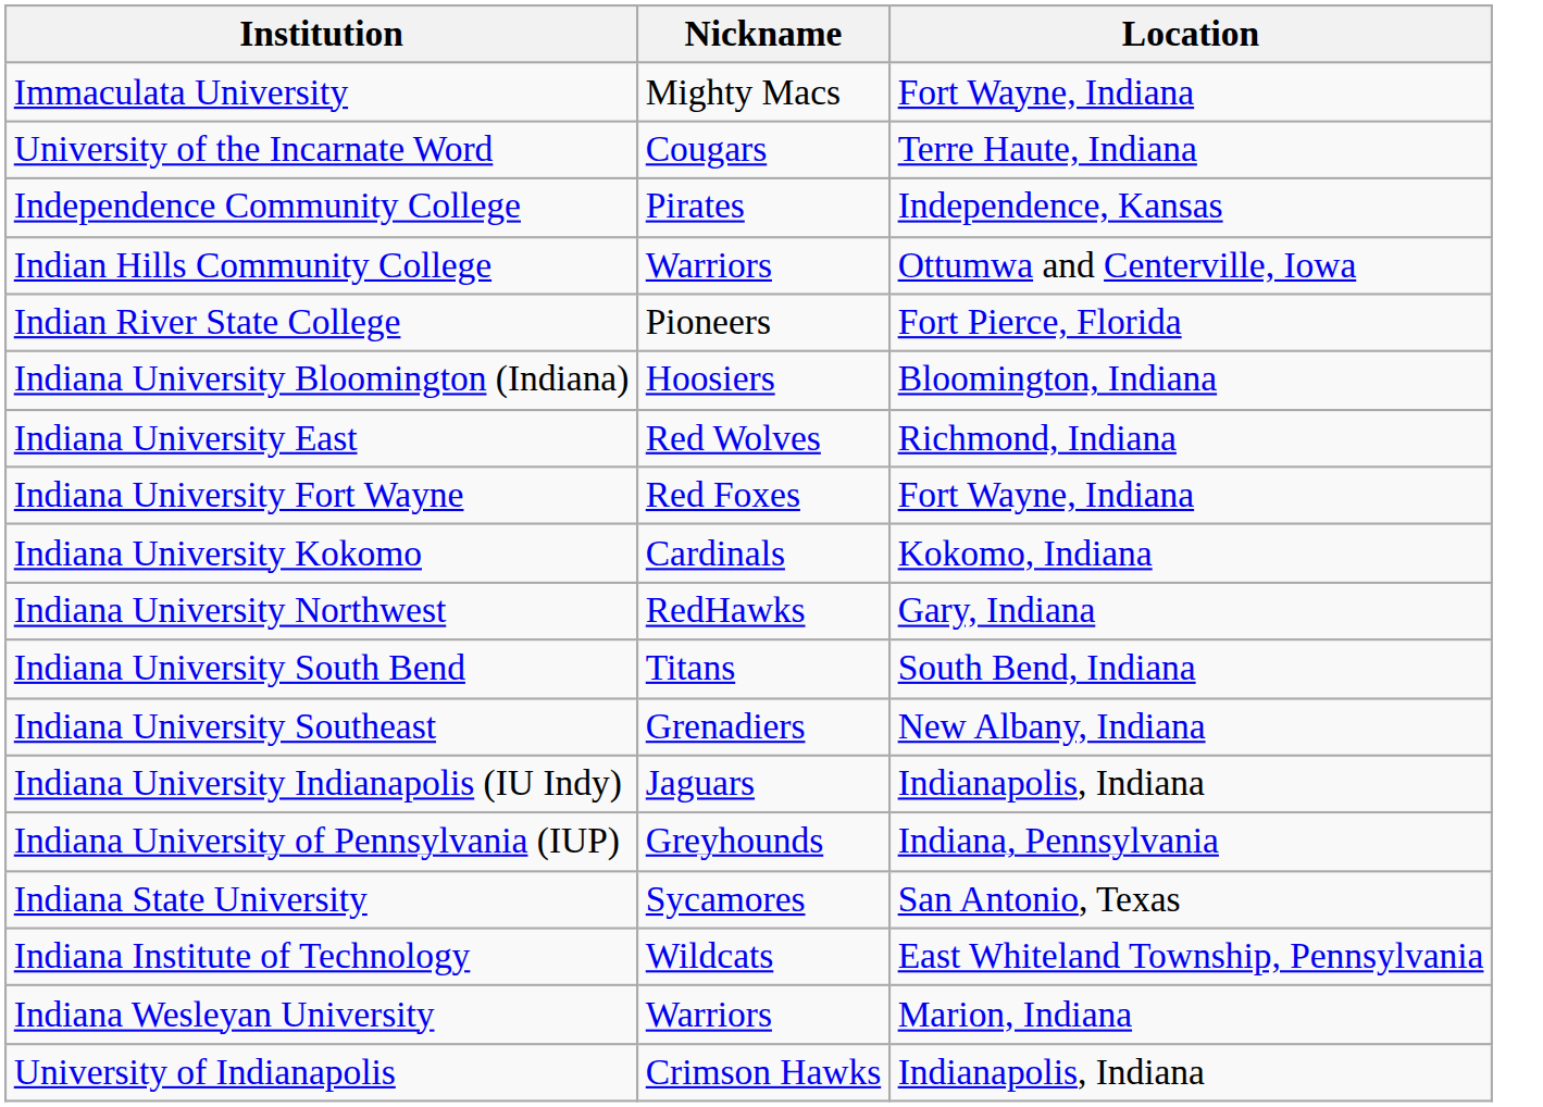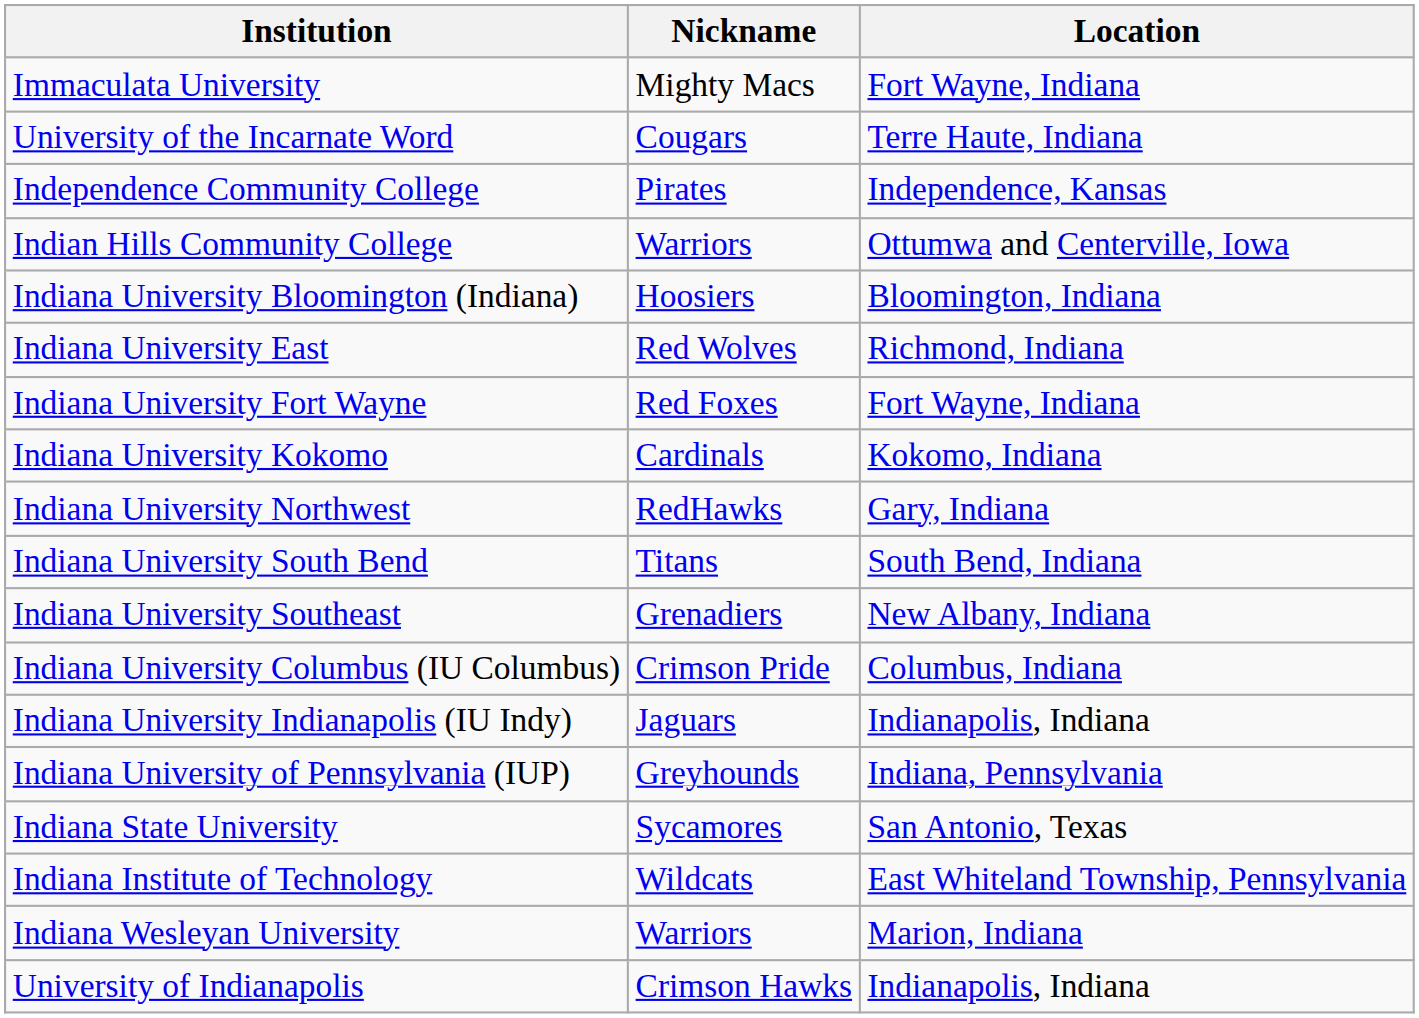- row: Indian River State College | Pioneers | Fort Pierce, Florida
+ row: Indiana University Columbus (IU Columbus) | Crimson Pride | Columbus, Indiana
